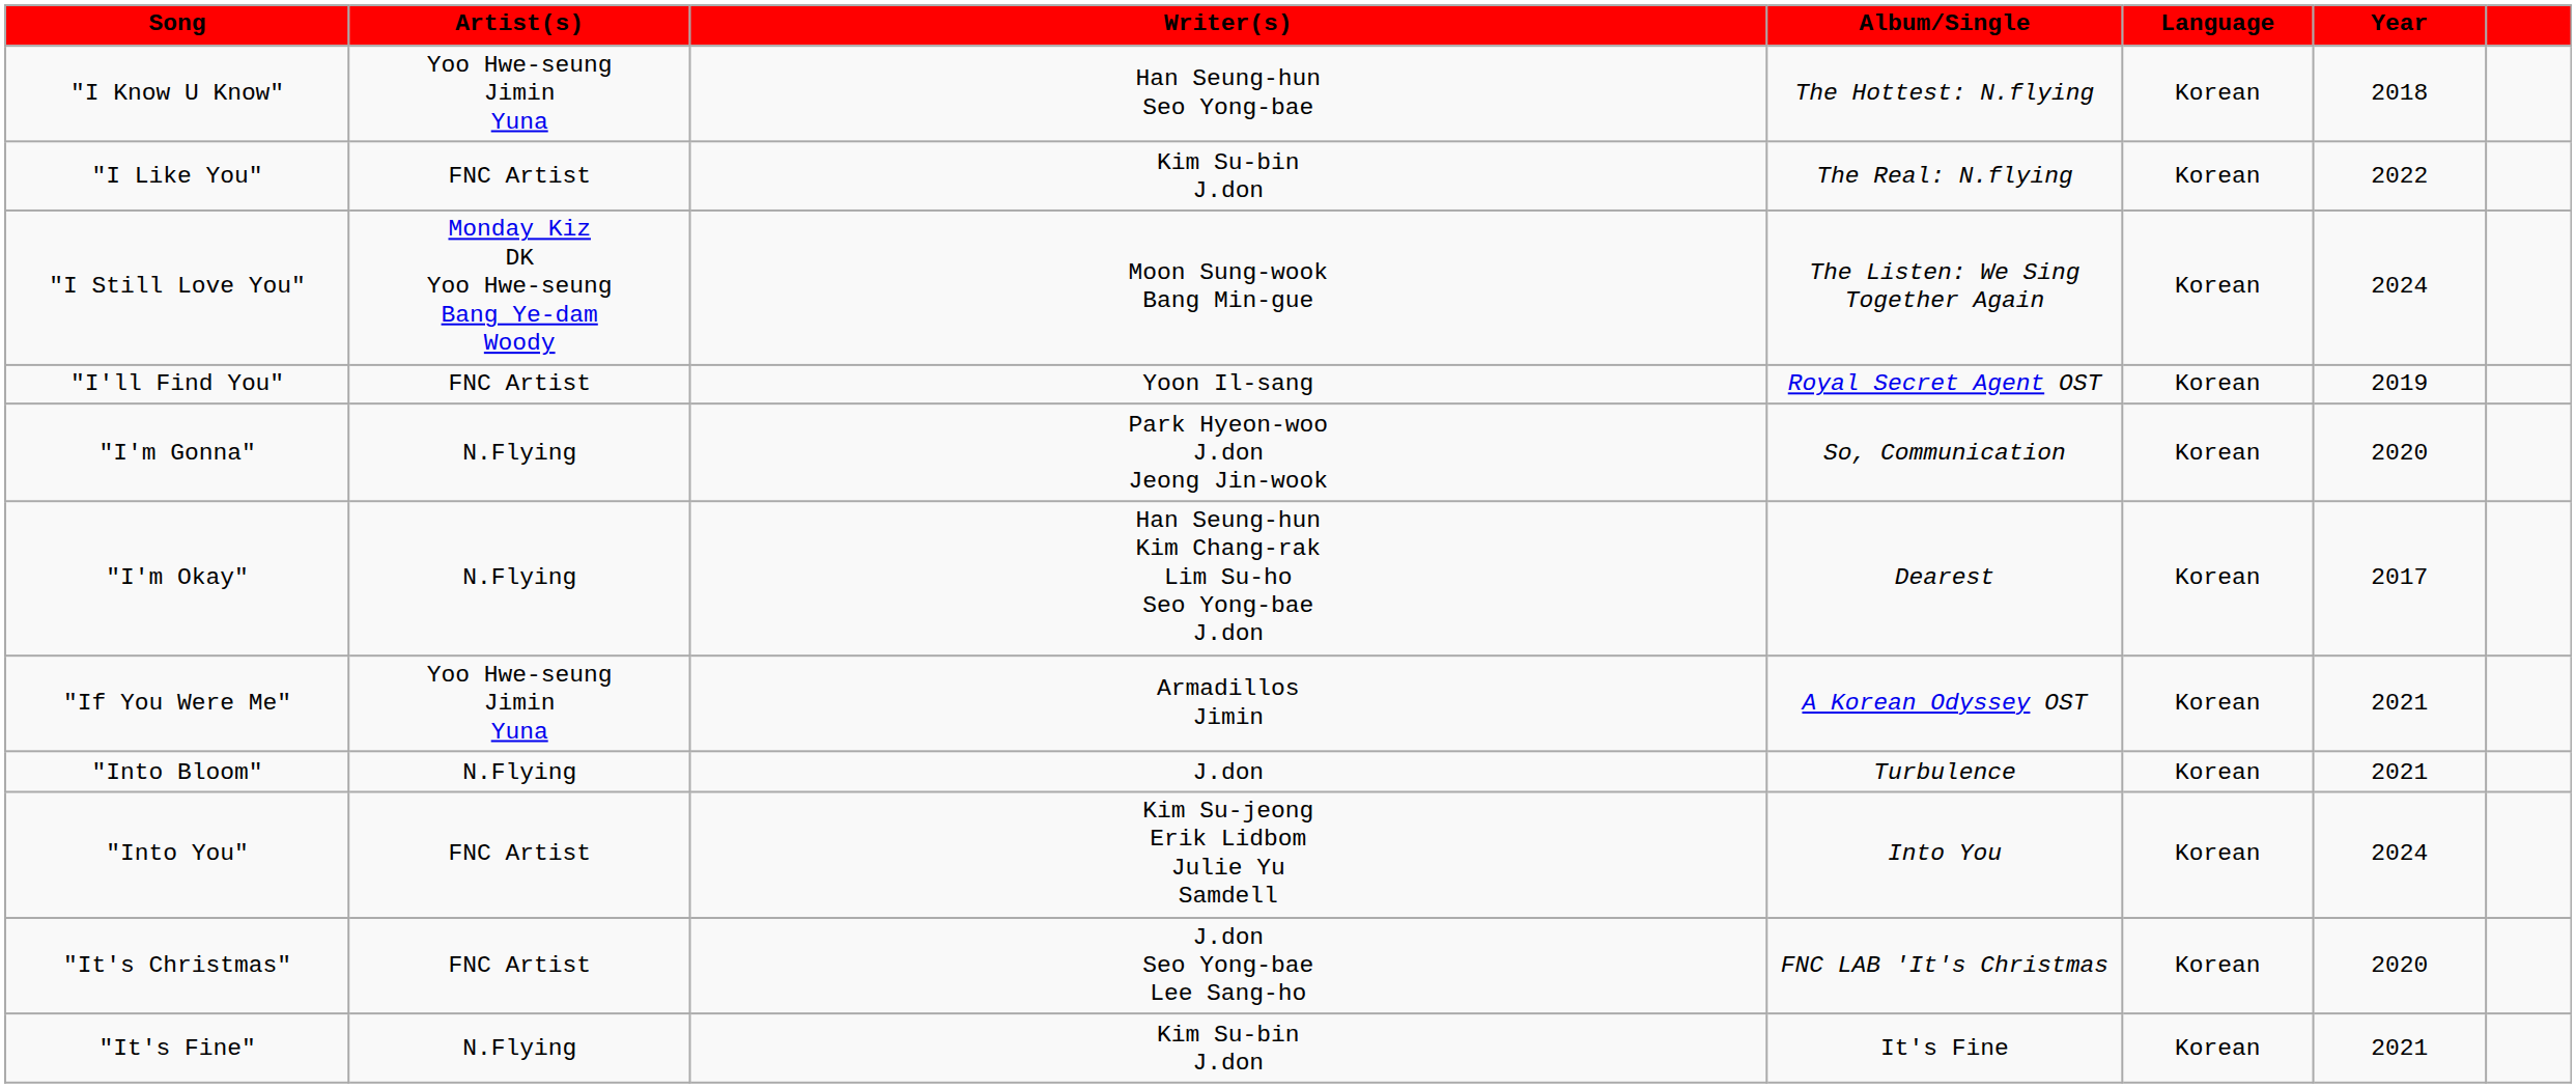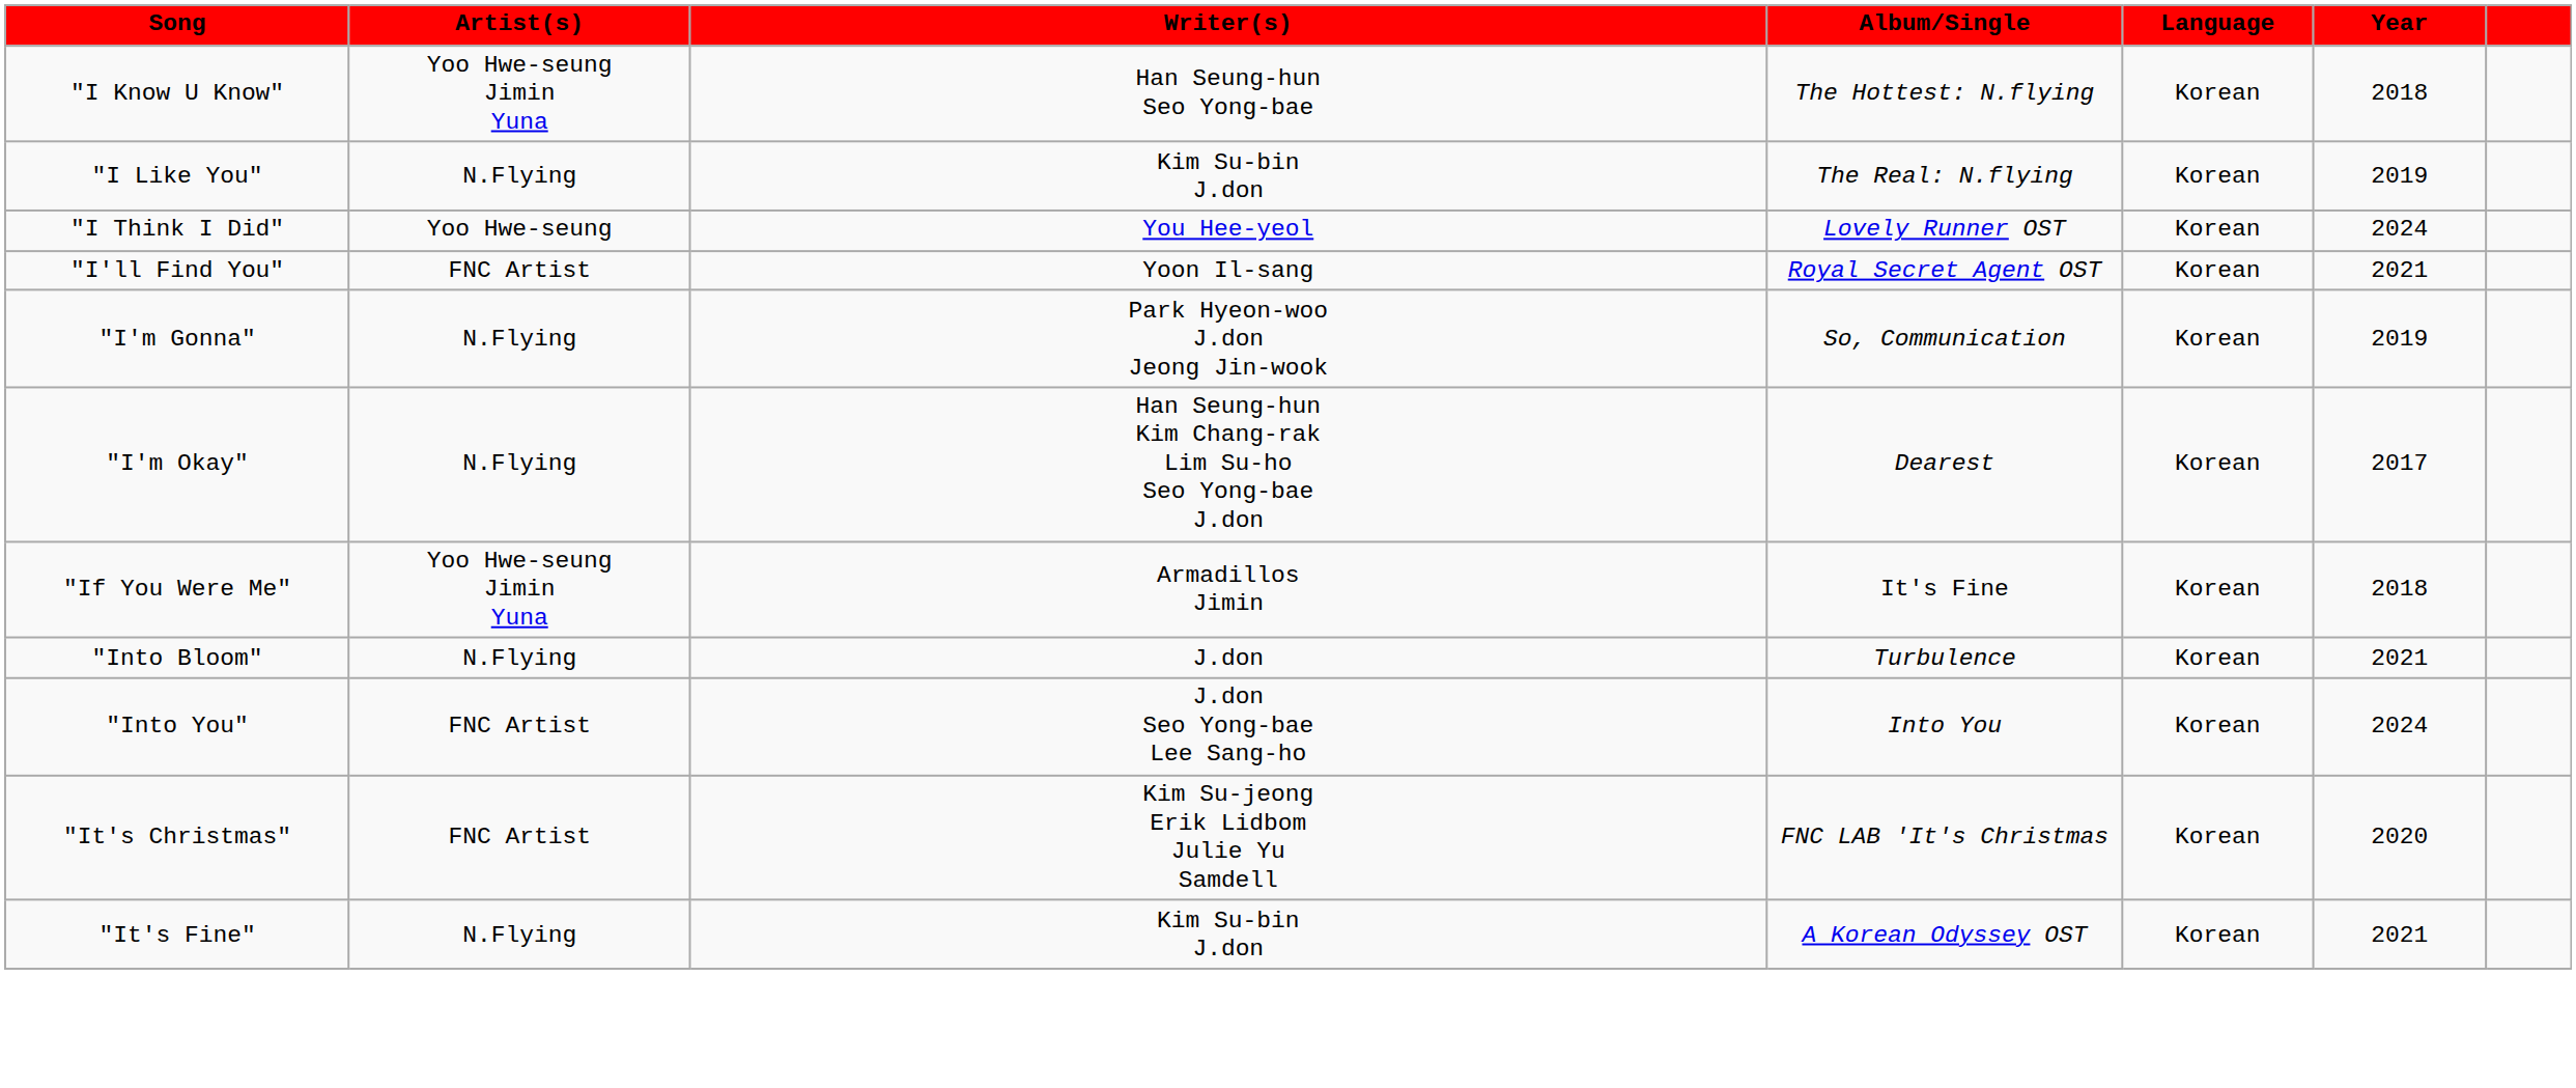"I Like You" | Artist(s): FNC Artist -> N.Flying
"I Like You" | Year: 2022 -> 2019
- row: "I Still Love You" | Monday Kiz DK Yoo Hwe-seung Bang Ye-dam Woody | Moon Sung-wook Bang Min-gue | The Listen: We Sing Together Again | Korean | 2024
+ row: "I Think I Did" | Yoo Hwe-seung | You Hee-yeol | Lovely Runner OST | Korean | 2024
"I'll Find You" | Year: 2019 -> 2021
"I'm Gonna" | Year: 2020 -> 2019
"If You Were Me" | Album/Single: A Korean Odyssey OST -> It's Fine
"If You Were Me" | Year: 2021 -> 2018
"Into You" | Writer(s): Kim Su-jeong Erik Lidbom Julie Yu Samdell -> J.don Seo Yong-bae Lee Sang-ho
"It's Christmas" | Writer(s): J.don Seo Yong-bae Lee Sang-ho -> Kim Su-jeong Erik Lidbom Julie Yu Samdell
"It's Fine" | Album/Single: It's Fine -> A Korean Odyssey OST
